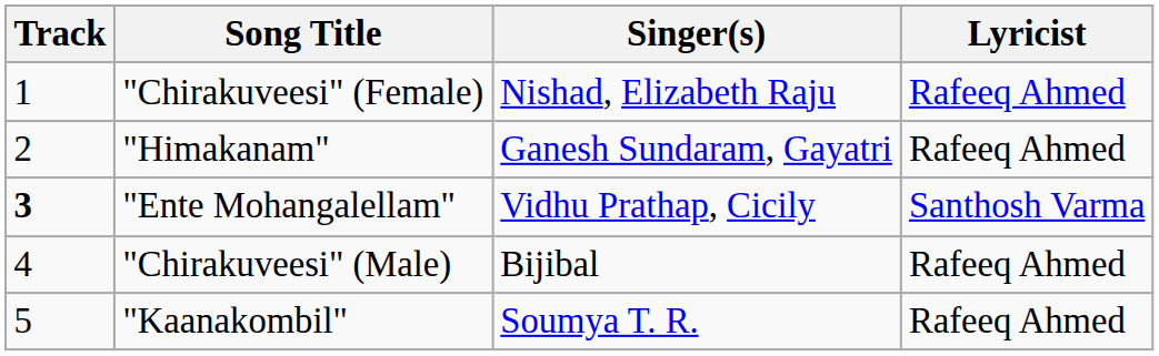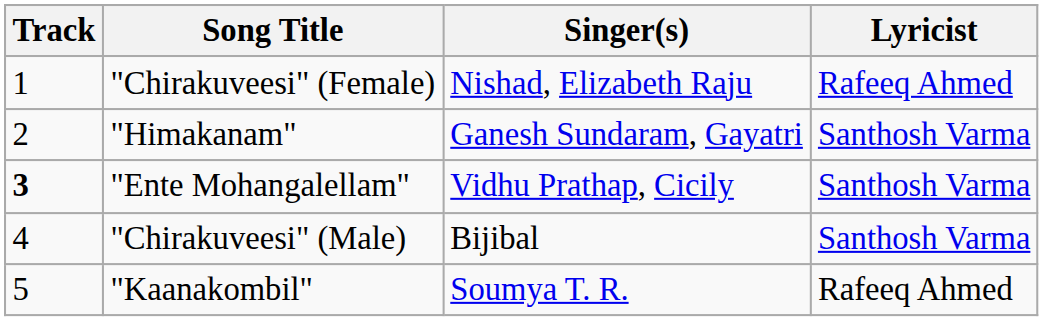"Himakanam" | Lyricist: Rafeeq Ahmed -> Santhosh Varma
"Chirakuveesi" (Male) | Lyricist: Rafeeq Ahmed -> Santhosh Varma
